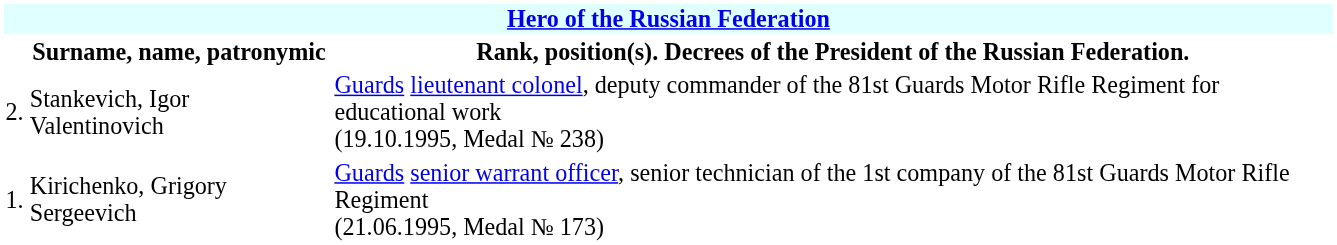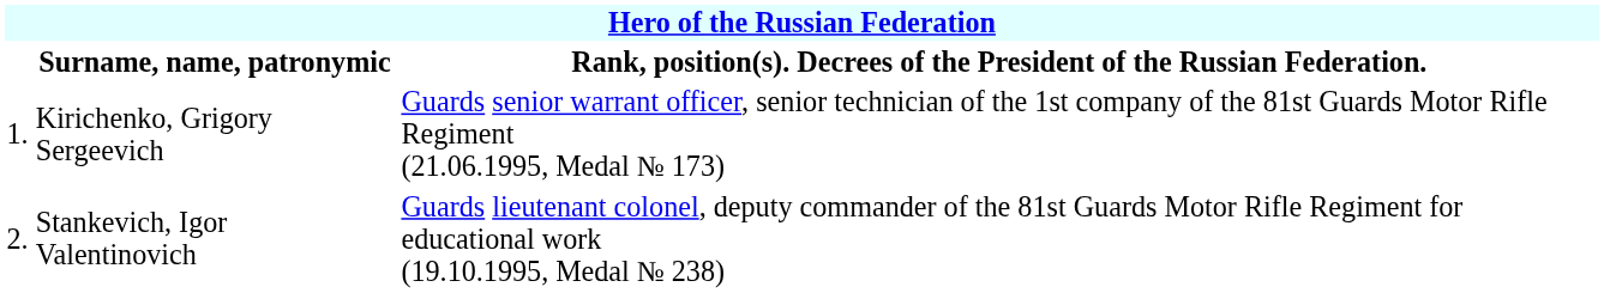rows swapped: Kirichenko, Grigory Sergeevich <-> Stankevich, Igor Valentinovich
